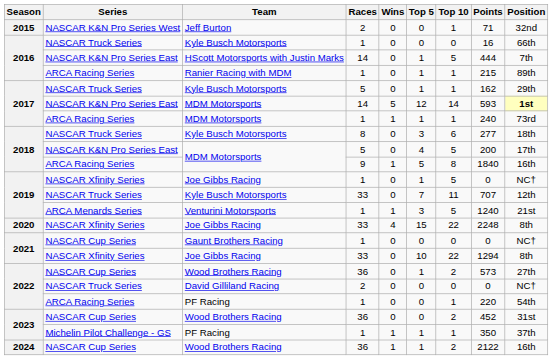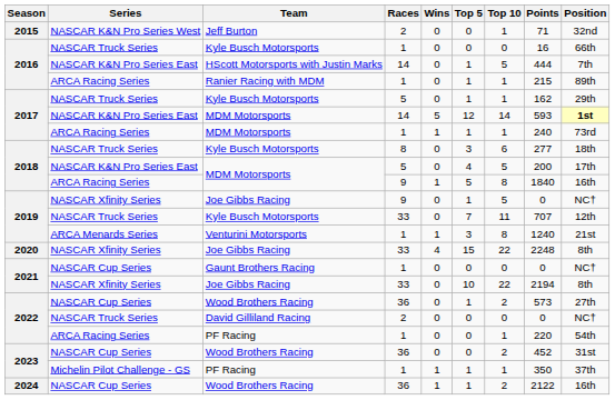2019 / Joe Gibbs Racing | Races: 1 -> 9
Venturini Motorsports | Top 10: 5 -> 8
2021 / Joe Gibbs Racing | Points: 1294 -> 2194
